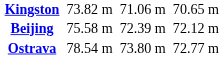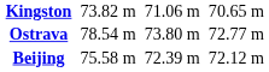rows swapped: Beijing <-> Ostrava
